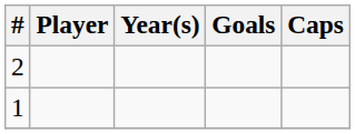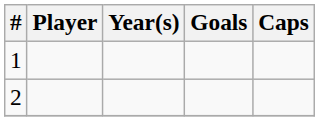rows swapped: 1 <-> 2
